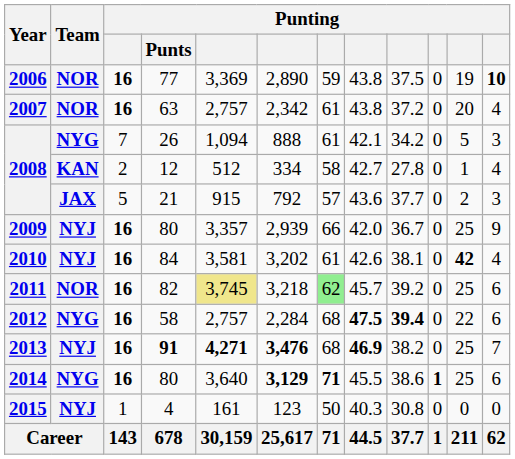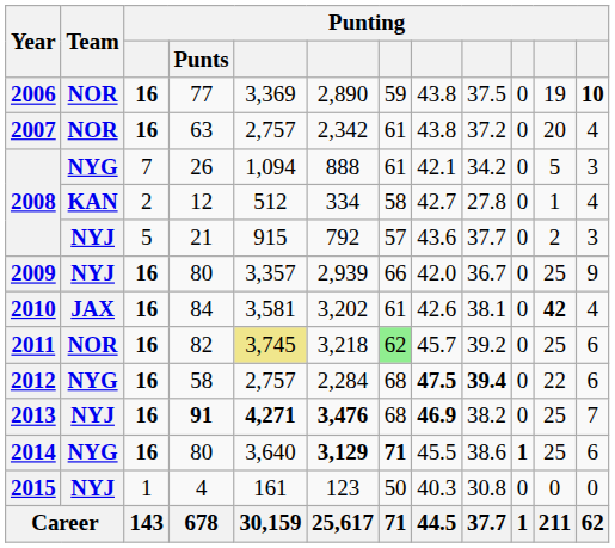21 | Team: JAX -> NYJ
84 | Team: NYJ -> JAX
